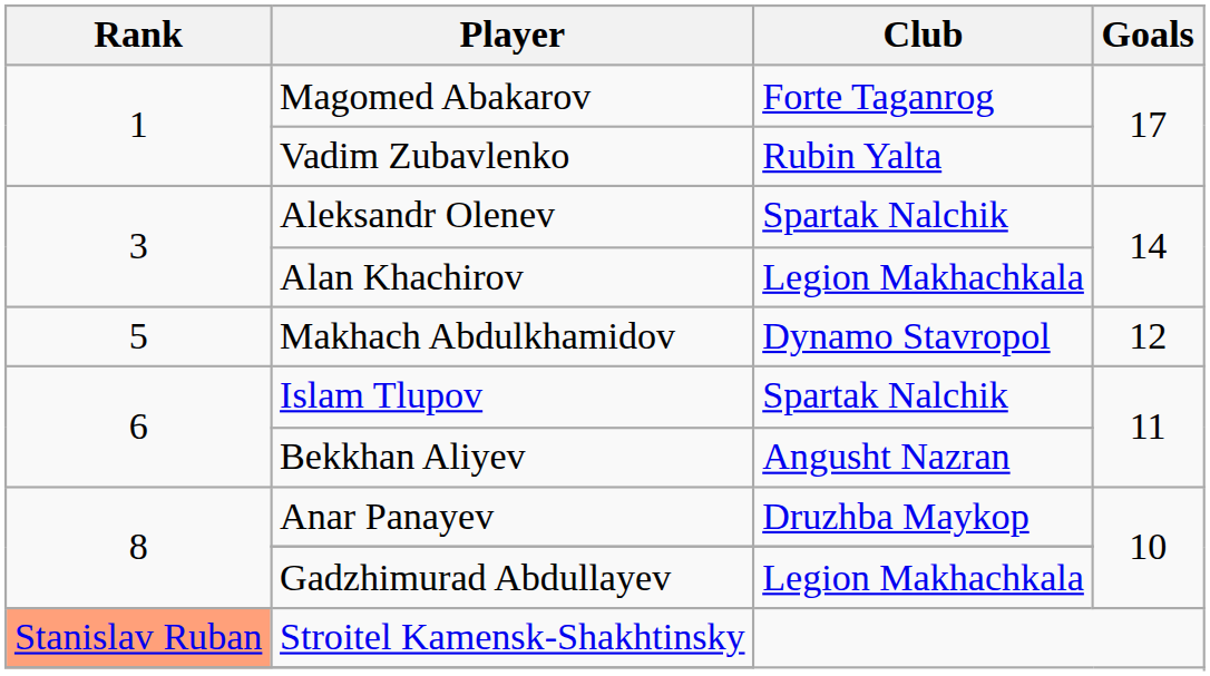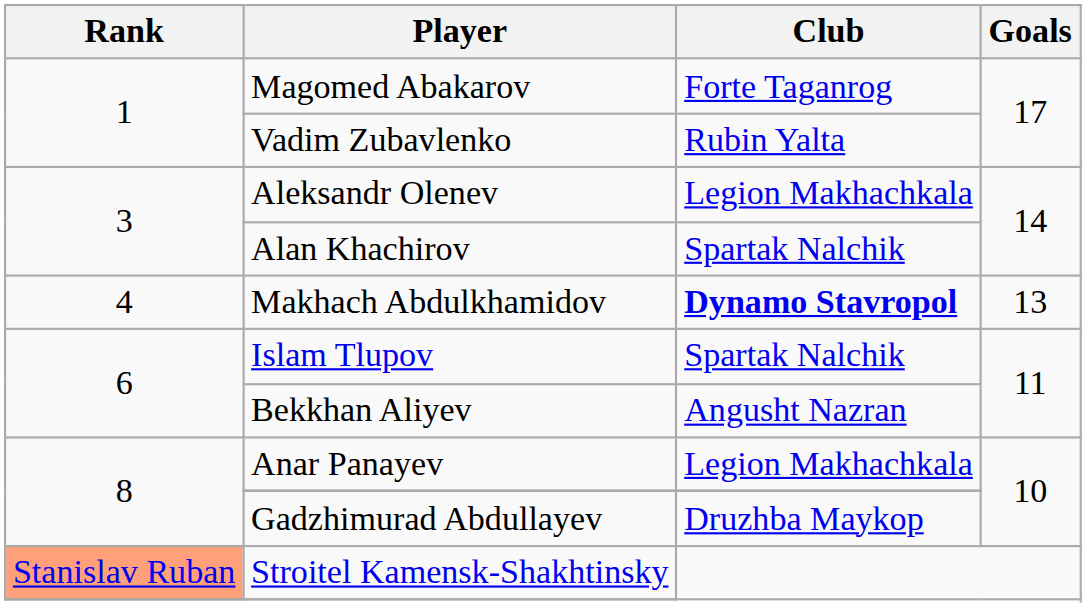Aleksandr Olenev | Club: Spartak Nalchik -> Legion Makhachkala
Alan Khachirov | Club: Legion Makhachkala -> Spartak Nalchik
Makhach Abdulkhamidov | Rank: 5 -> 4
Makhach Abdulkhamidov | Club: normal -> bold
Makhach Abdulkhamidov | Goals: 12 -> 13
Anar Panayev | Club: Druzhba Maykop -> Legion Makhachkala
Gadzhimurad Abdullayev | Club: Legion Makhachkala -> Druzhba Maykop
